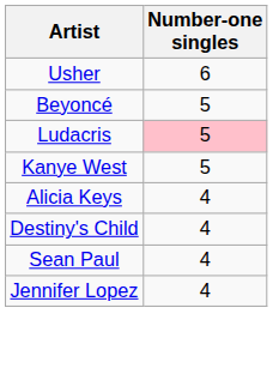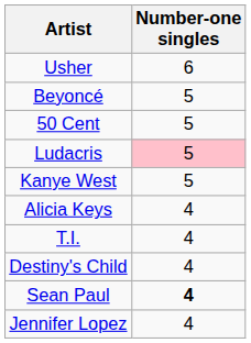+ row: 50 Cent | 5
+ row: T.I. | 4
Sean Paul | Number-one singles: normal -> bold
